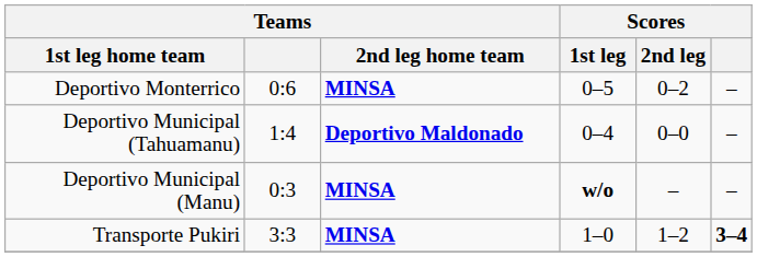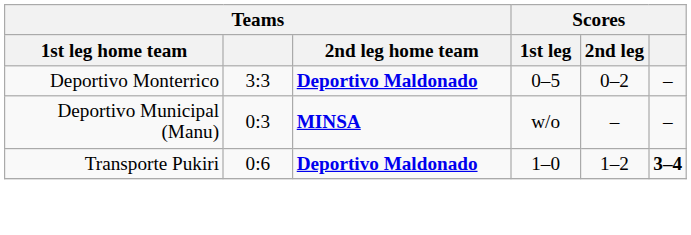Deportivo Monterrico | Teams: 0:6 -> 3:3
Deportivo Monterrico | Teams / 2nd leg home team: MINSA -> Deportivo Maldonado
- row: Deportivo Municipal (Tahuamanu) | 1:4 | Deportivo Maldonado | 0–4 | 0–0 | –
Deportivo Municipal (Manu) | Scores / 1st leg: bold -> normal
Transporte Pukiri | Teams: 3:3 -> 0:6
Transporte Pukiri | Teams / 2nd leg home team: MINSA -> Deportivo Maldonado
